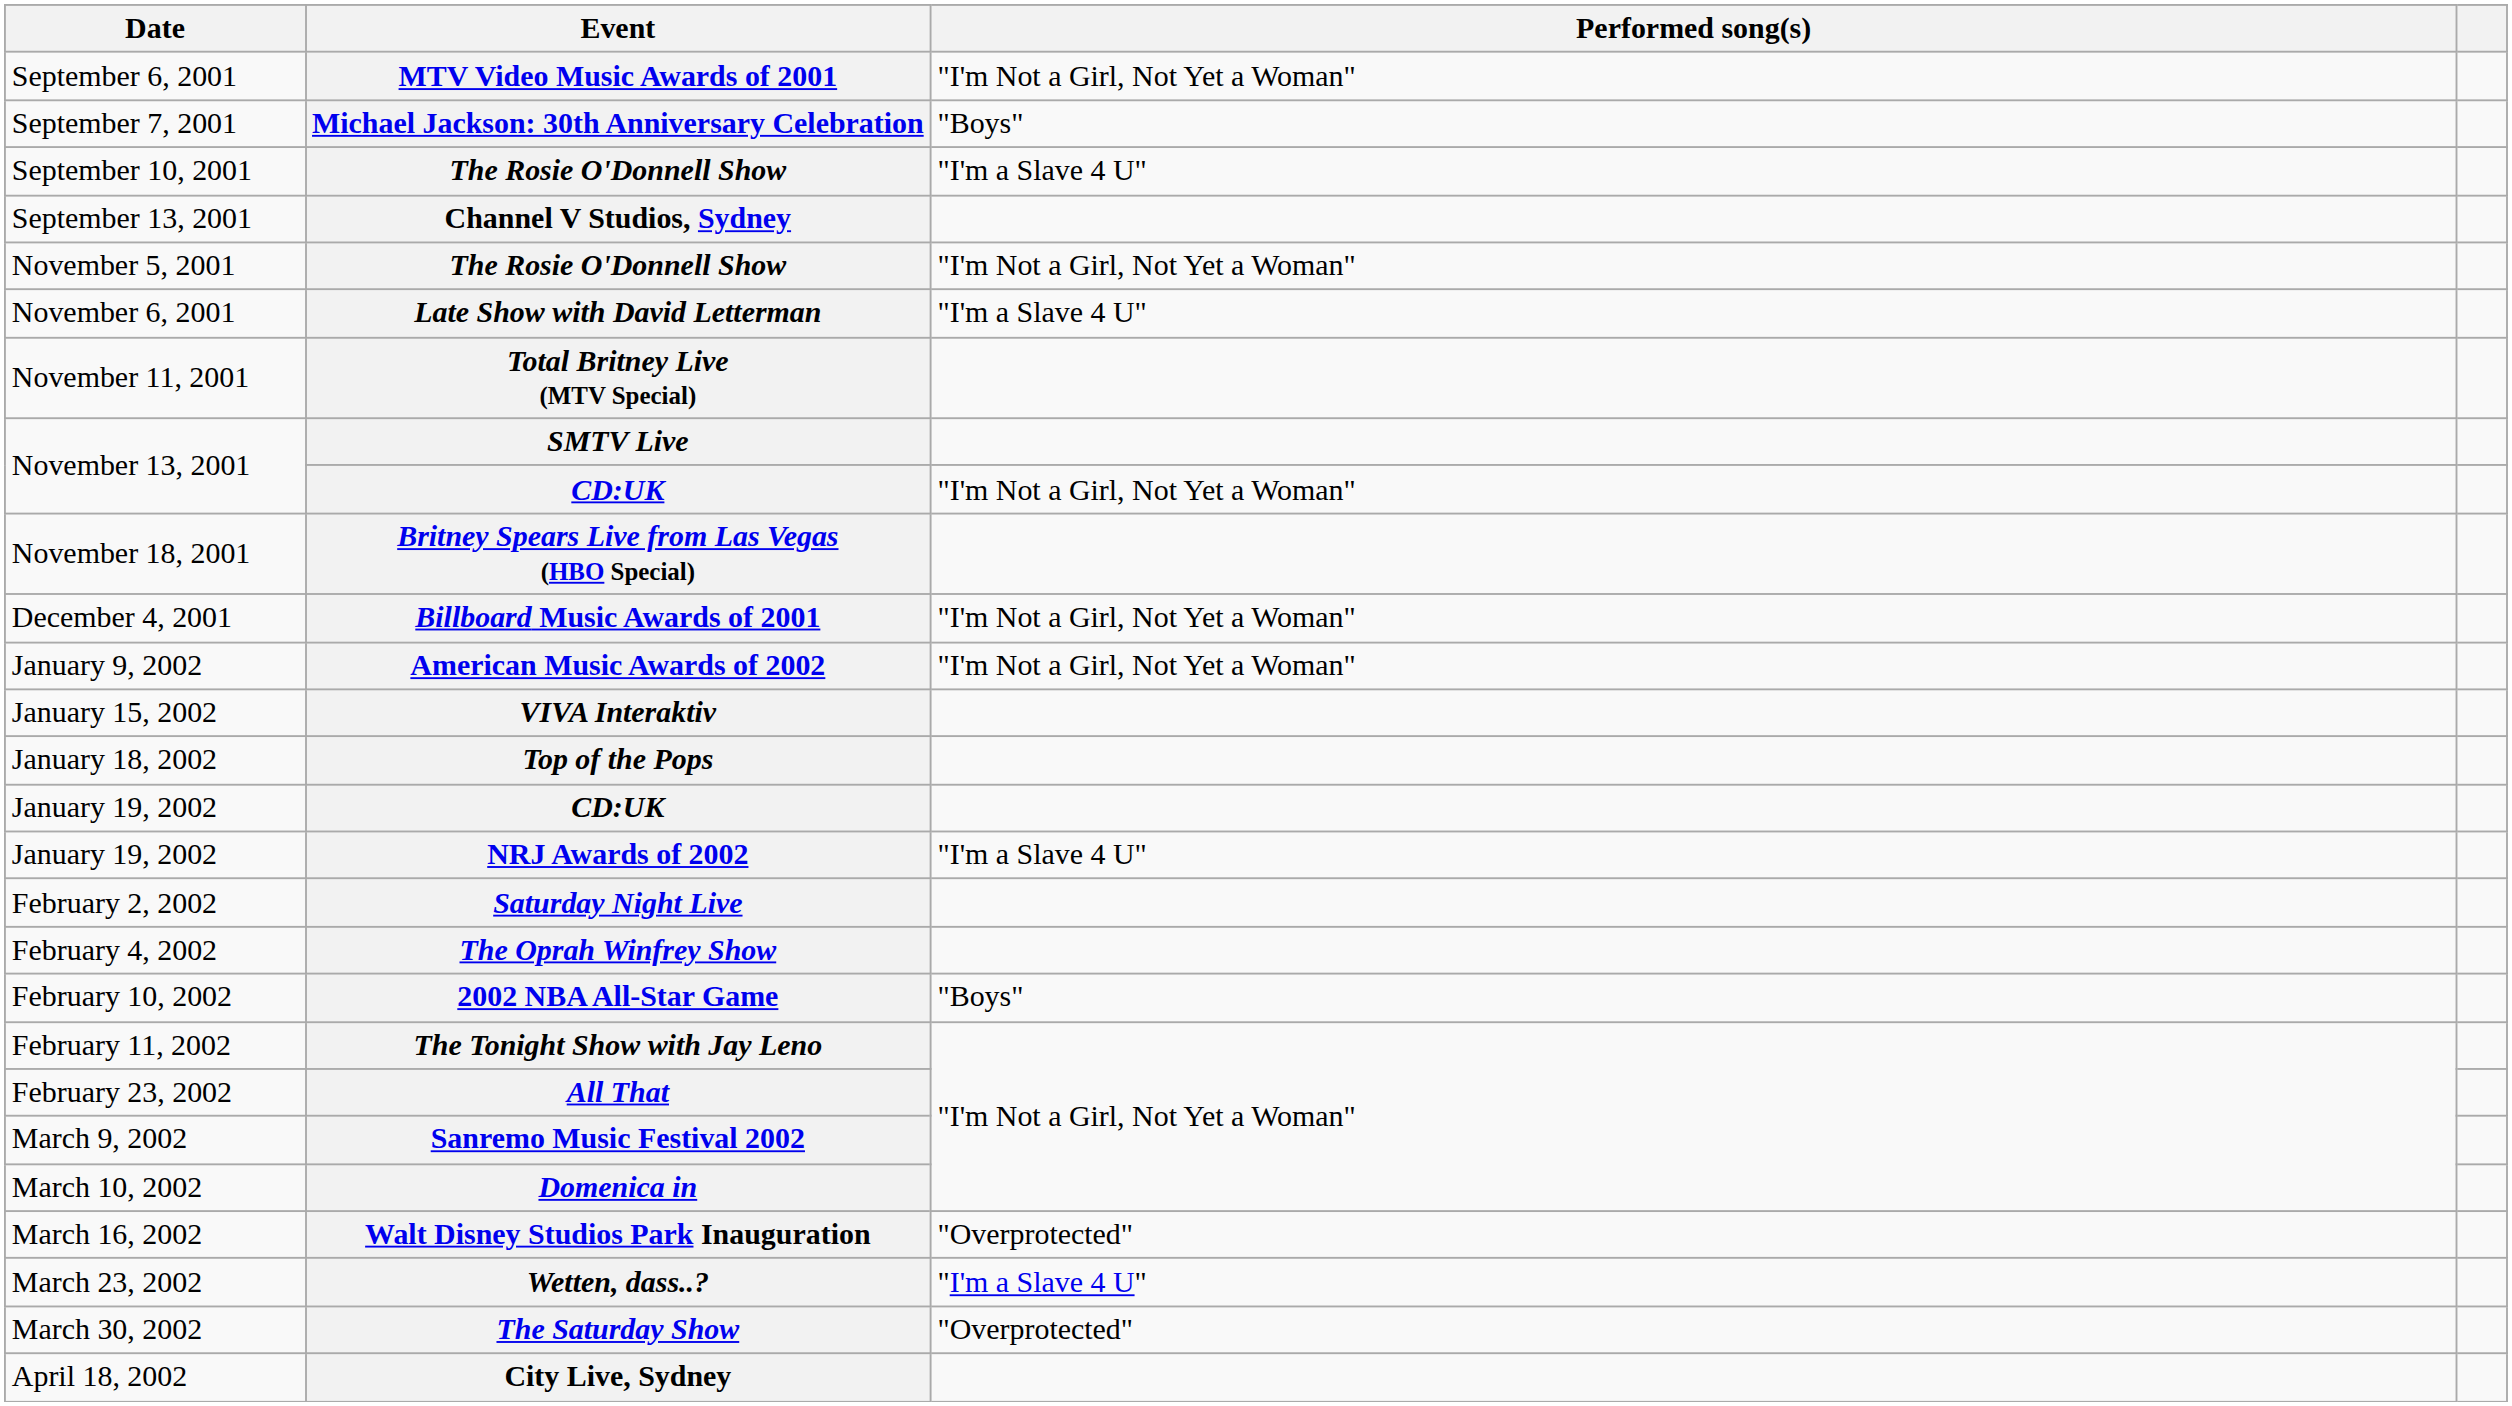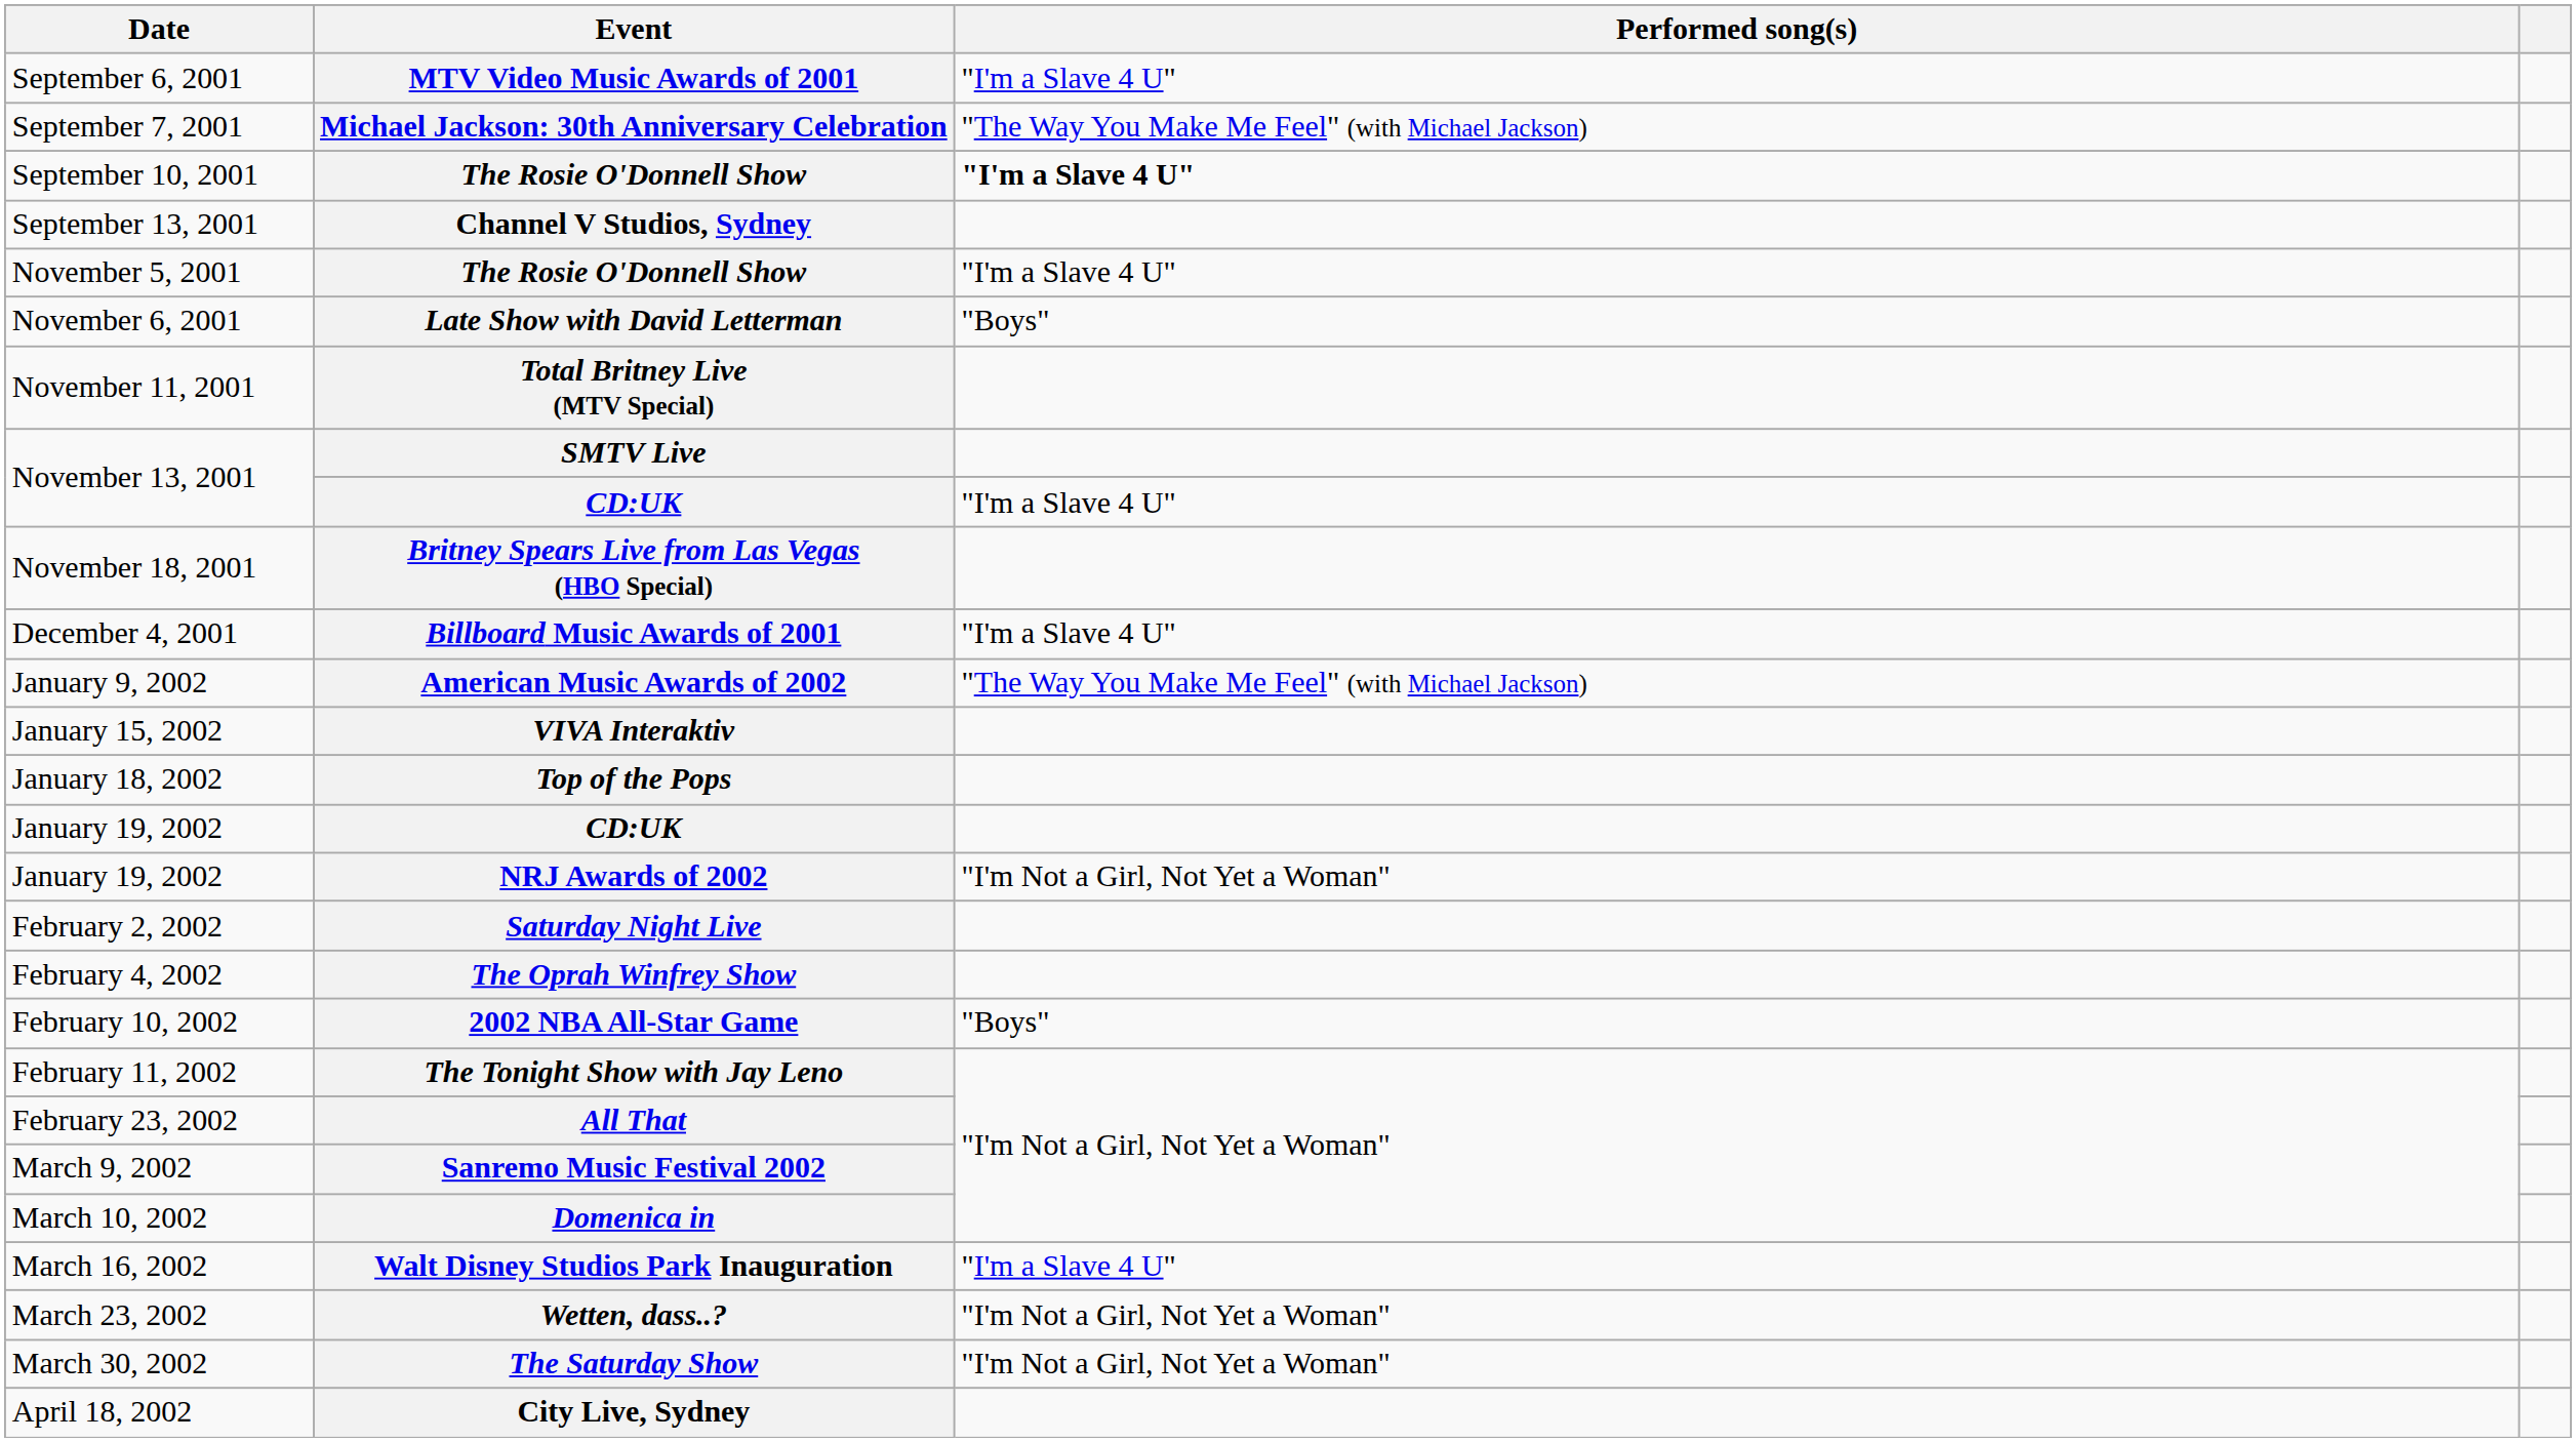MTV Video Music Awards of 2001 | Performed song(s): "I'm Not a Girl, Not Yet a Woman" -> "I'm a Slave 4 U"
Michael Jackson: 30th Anniversary Celebration | Performed song(s): "Boys" -> "The Way You Make Me Feel" (with Michael Jackson)
September 10, 2001 / The Rosie O'Donnell Show | Performed song(s): normal -> bold
November 5, 2001 / The Rosie O'Donnell Show | Performed song(s): "I'm Not a Girl, Not Yet a Woman" -> "I'm a Slave 4 U"
Late Show with David Letterman | Performed song(s): "I'm a Slave 4 U" -> "Boys"
November 13, 2001 / CD:UK | Performed song(s): "I'm Not a Girl, Not Yet a Woman" -> "I'm a Slave 4 U"
Billboard Music Awards of 2001 | Performed song(s): "I'm Not a Girl, Not Yet a Woman" -> "I'm a Slave 4 U"
American Music Awards of 2002 | Performed song(s): "I'm Not a Girl, Not Yet a Woman" -> "The Way You Make Me Feel" (with Michael Jackson)
NRJ Awards of 2002 | Performed song(s): "I'm a Slave 4 U" -> "I'm Not a Girl, Not Yet a Woman"
Walt Disney Studios Park Inauguration | Performed song(s): "Overprotected" -> "I'm a Slave 4 U"
Wetten, dass..? | Performed song(s): "I'm a Slave 4 U" -> "I'm Not a Girl, Not Yet a Woman"
The Saturday Show | Performed song(s): "Overprotected" -> "I'm Not a Girl, Not Yet a Woman"
